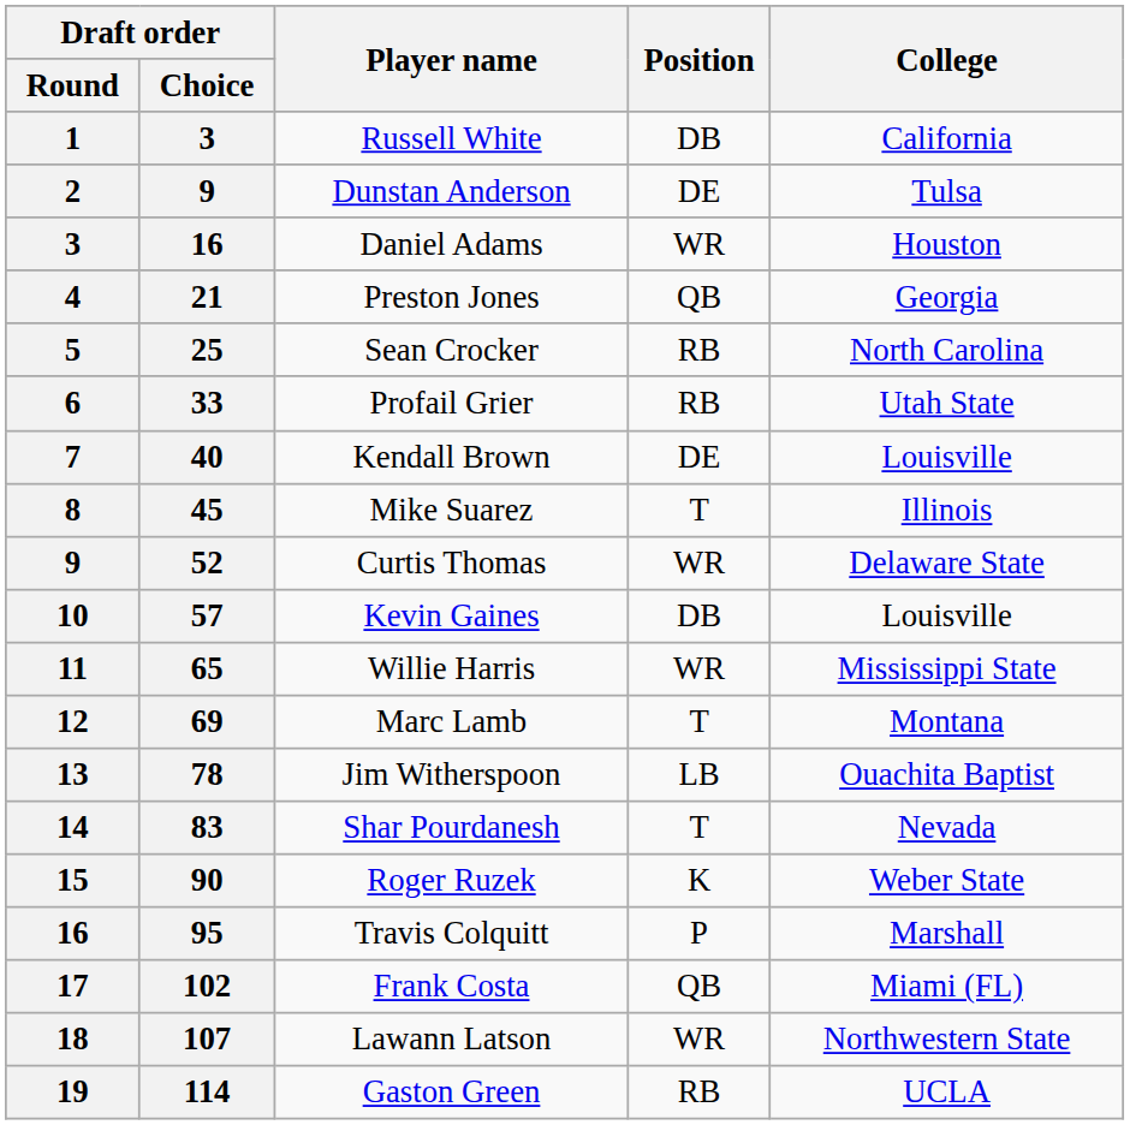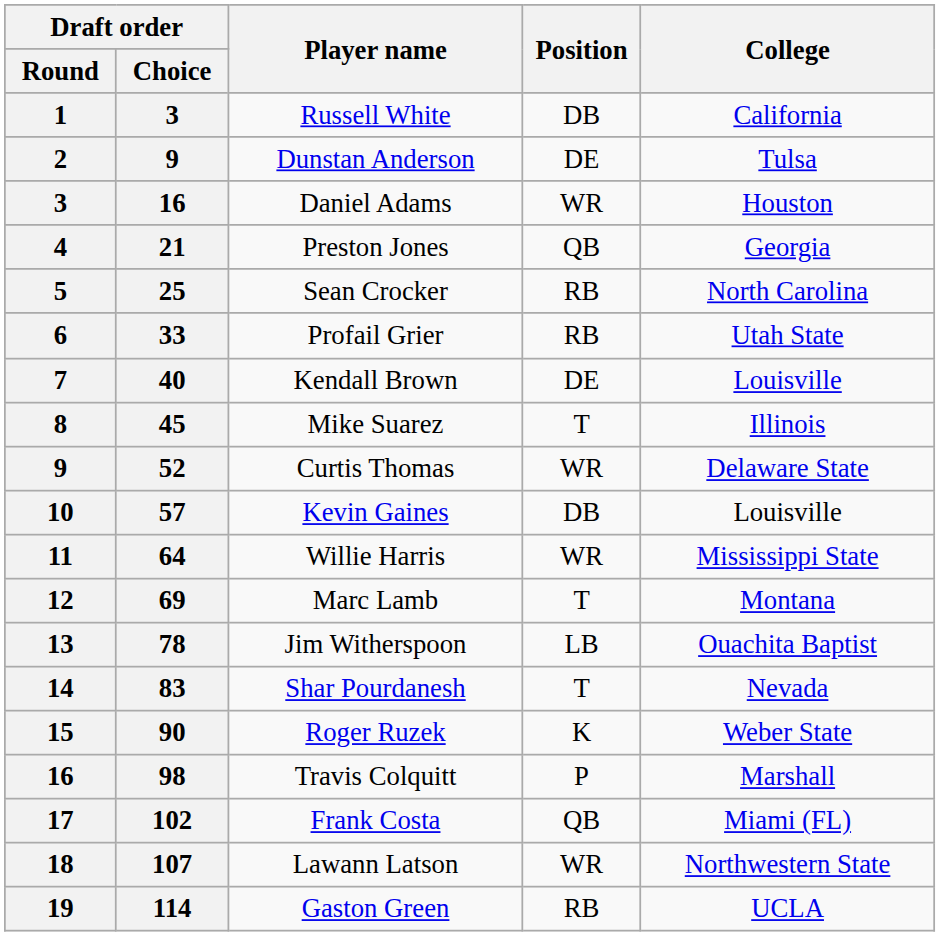Willie Harris | Draft order / Choice: 65 -> 64
Travis Colquitt | Draft order / Choice: 95 -> 98
